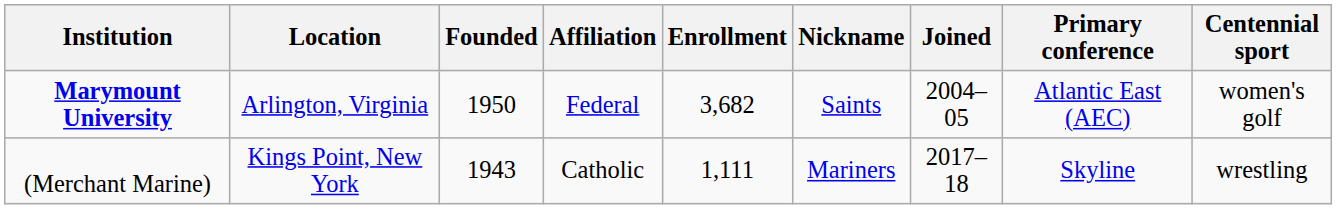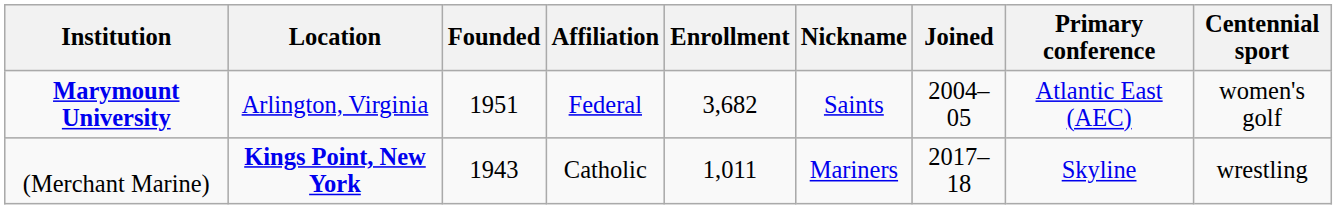Marymount University | Founded: 1950 -> 1951
(Merchant Marine) | Location: normal -> bold
(Merchant Marine) | Enrollment: 1,111 -> 1,011
